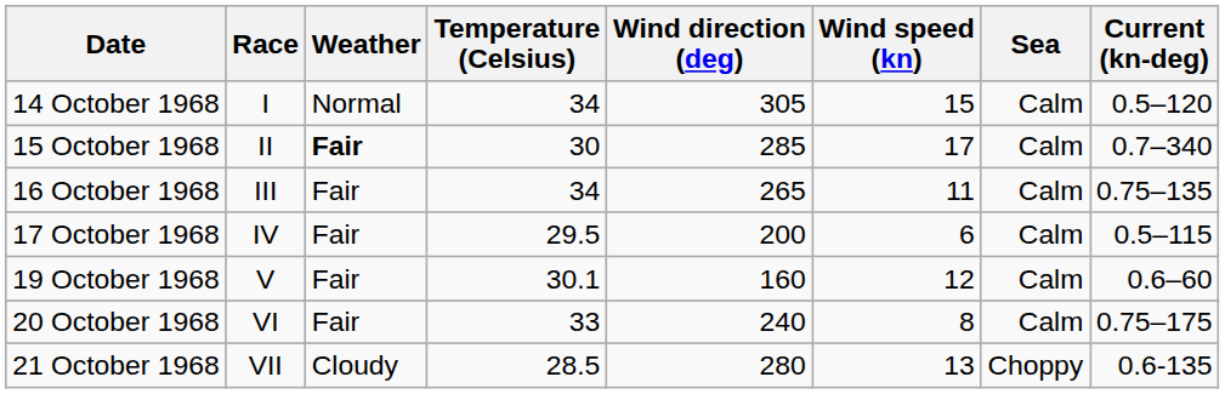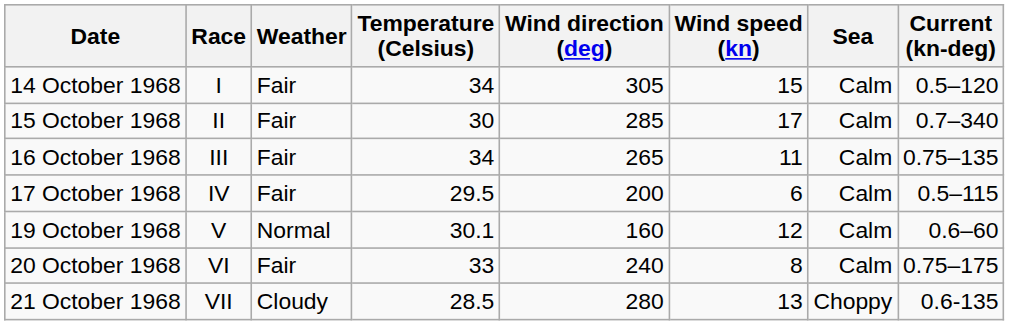14 October 1968 | Weather: Normal -> Fair
15 October 1968 | Weather: bold -> normal
19 October 1968 | Weather: Fair -> Normal
